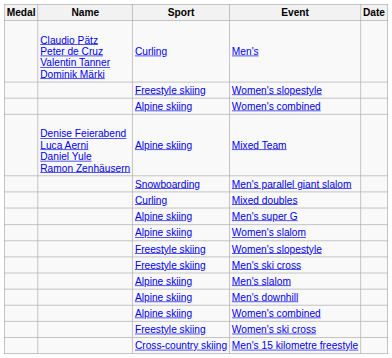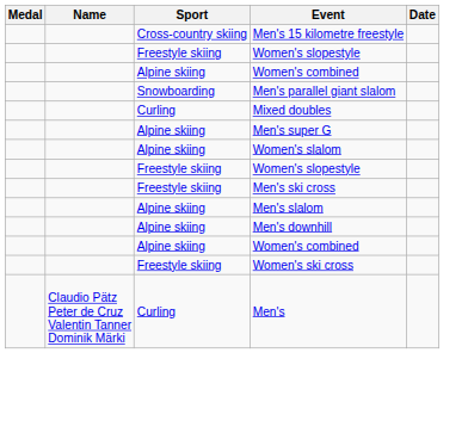rows swapped: Men's 15 kilometre freestyle <-> Men's
- row: Denise Feierabend Luca Aerni Daniel Yule Ramon Zenhäusern | Alpine skiing | Mixed Team
